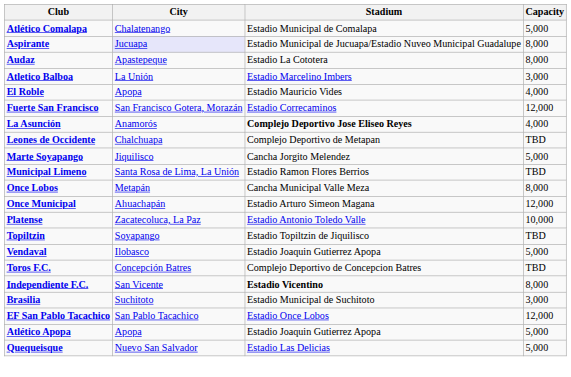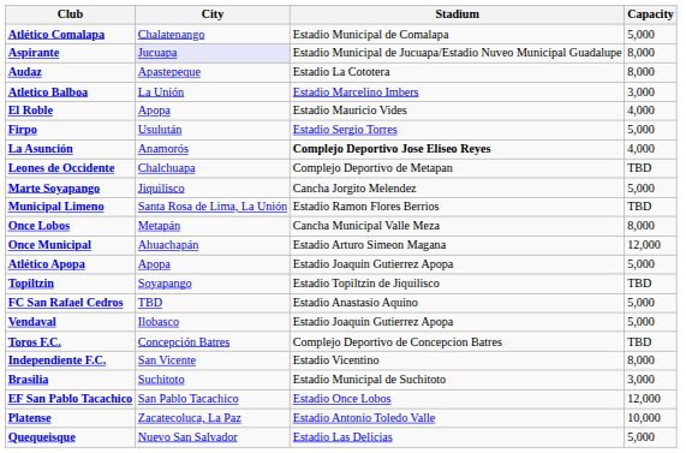+ row: Firpo | Usulután | Estadio Sergio Torres | 5,000
- row: Fuerte San Francisco | San Francisco Gotera, Morazán | Estadio Correcaminos | 12,000
rows swapped: Platense <-> Atlético Apopa
+ row: FC San Rafael Cedros | TBD | Estadio Anastasio Aquino | 5,000
Independiente F.C. | Stadium: bold -> normal
